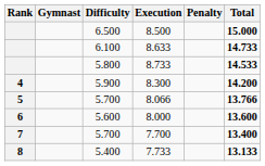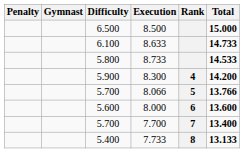columns swapped: Rank <-> Penalty
